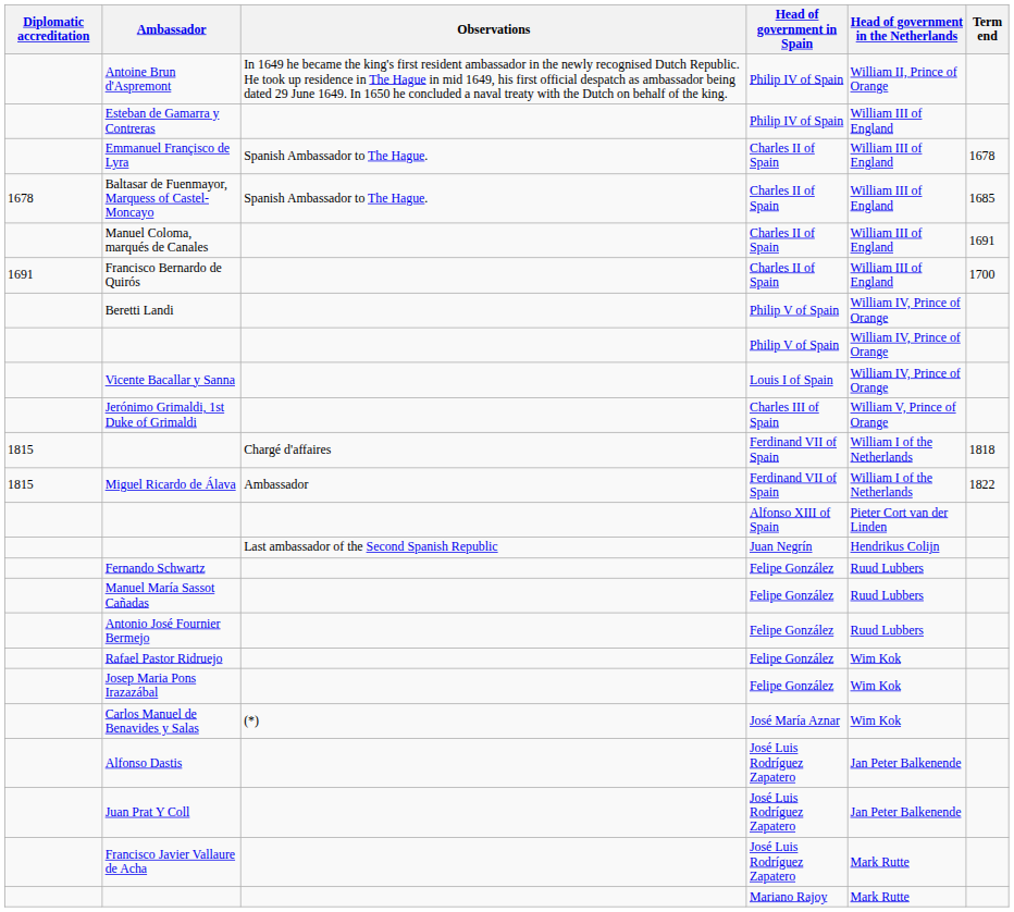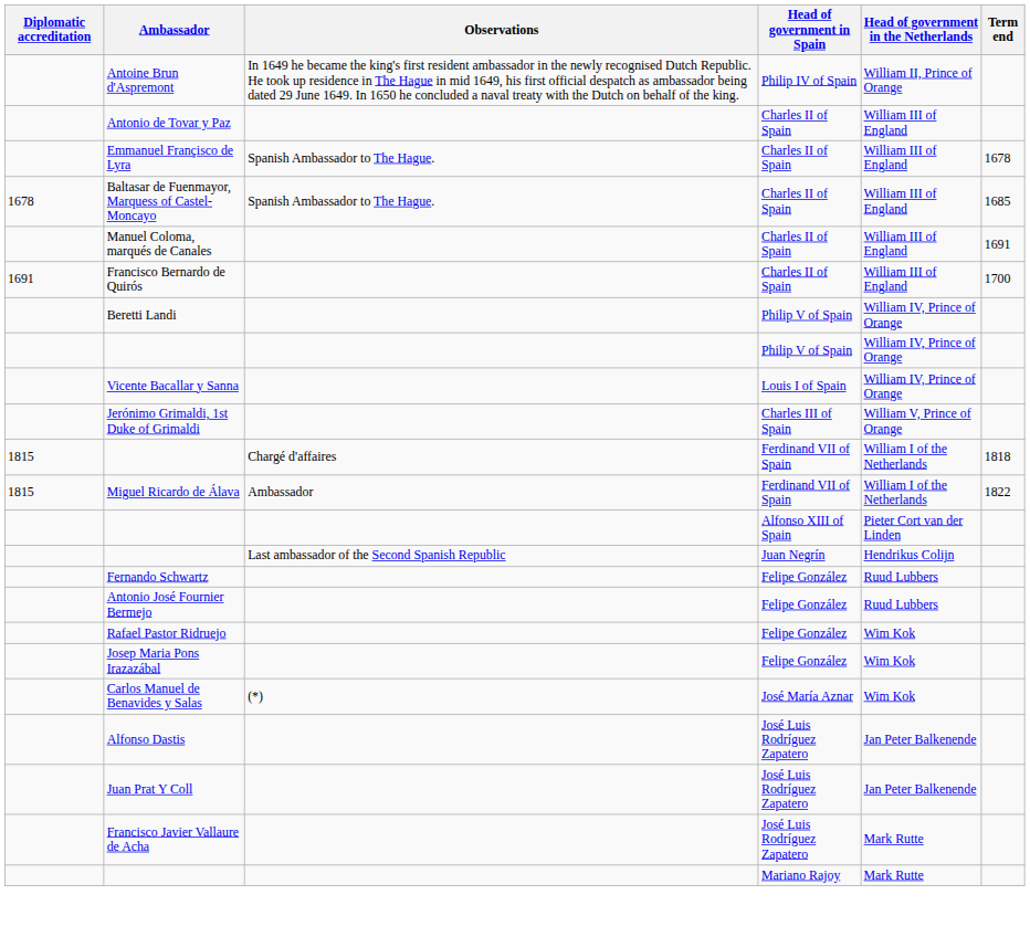- row: Esteban de Gamarra y Contreras | Philip IV of Spain | William III of England
+ row: Antonio de Tovar y Paz | Charles II of Spain | William III of England
- row: Manuel María Sassot Cañadas | Felipe González | Ruud Lubbers
